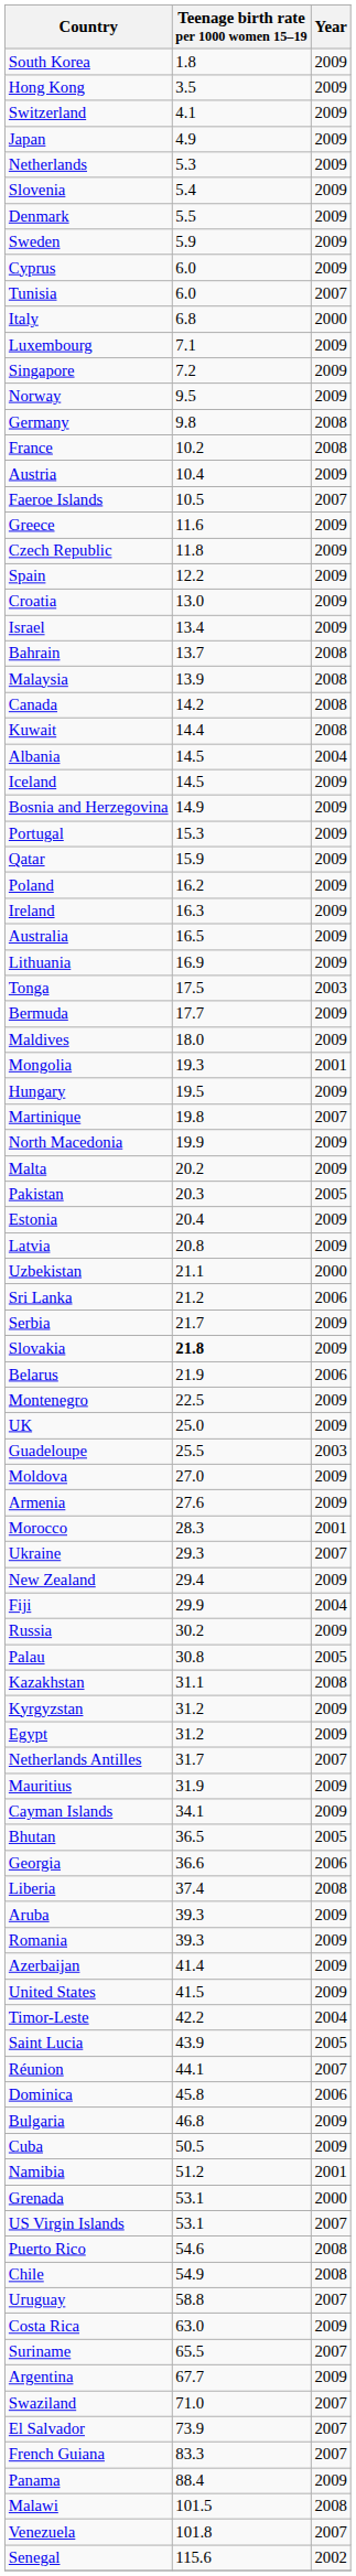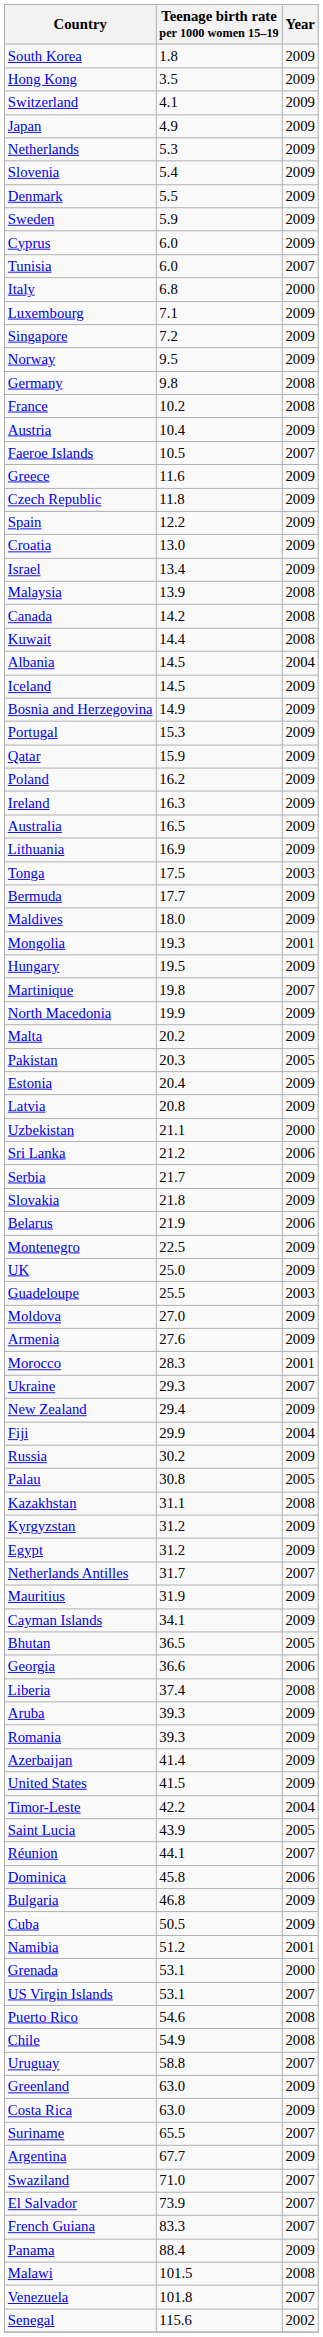- row: Bahrain | 13.7 | 2008
Slovakia | Teenage birth rate per 1000 women 15–19: bold -> normal
+ row: Greenland | 63.0 | 2009
